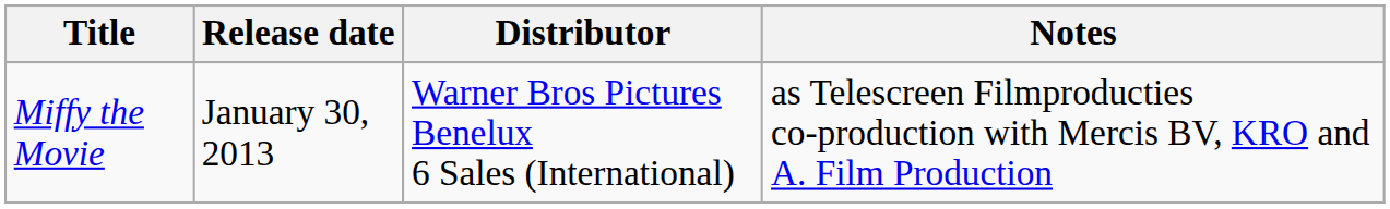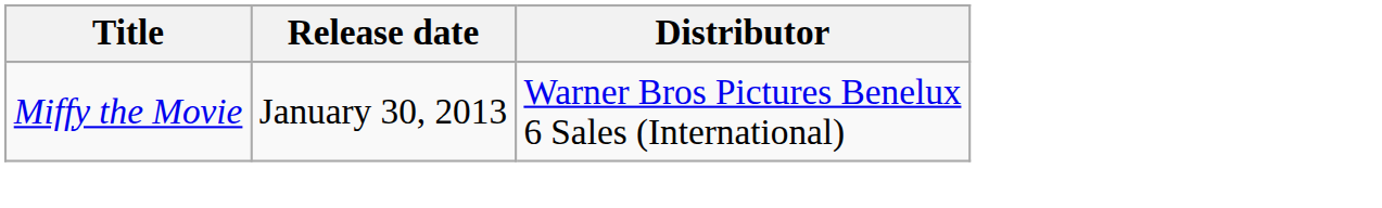- column: Notes | as Telescreen Filmproducties co-production with Mercis BV, KRO and A. Film Production
